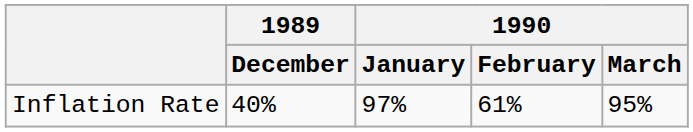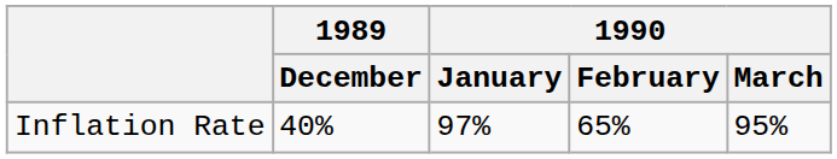Inflation Rate | 1990 / February: 61% -> 65%
